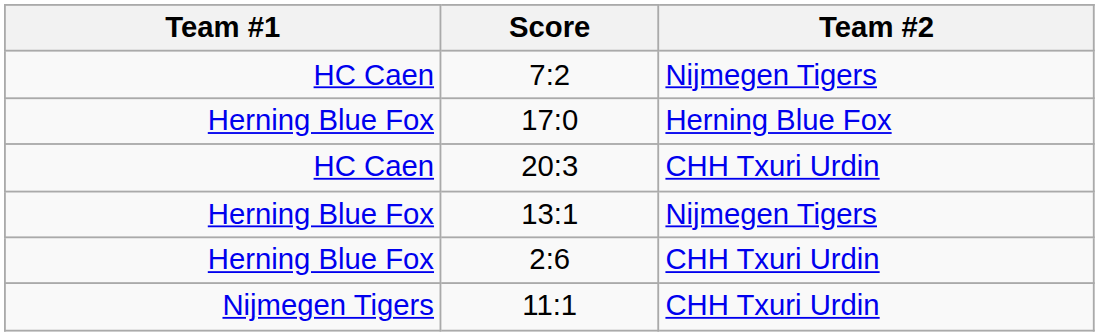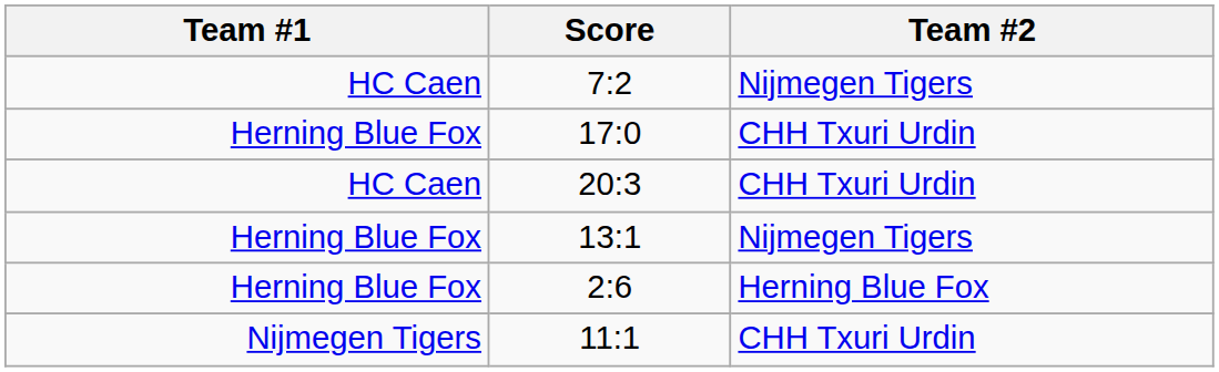17:0 | Team #2: Herning Blue Fox -> CHH Txuri Urdin
2:6 | Team #2: CHH Txuri Urdin -> Herning Blue Fox
